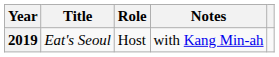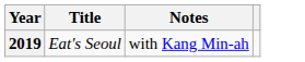- column: Role | Host
